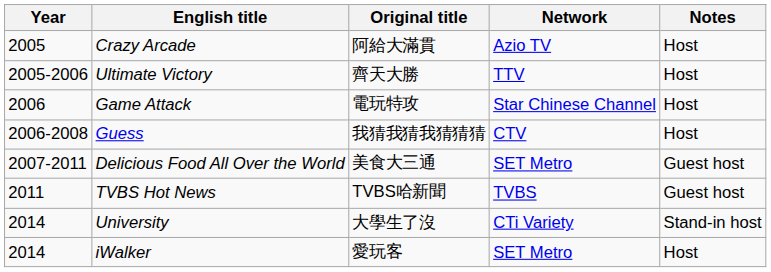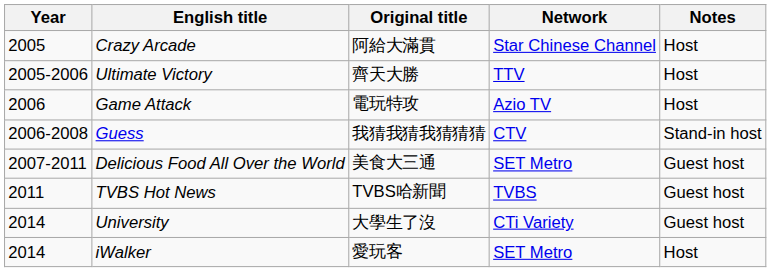Crazy Arcade | Network: Azio TV -> Star Chinese Channel
Game Attack | Network: Star Chinese Channel -> Azio TV
Guess | Notes: Host -> Stand-in host
University | Notes: Stand-in host -> Guest host
